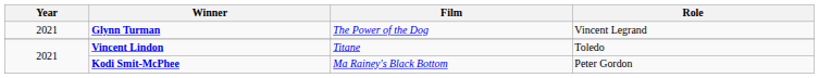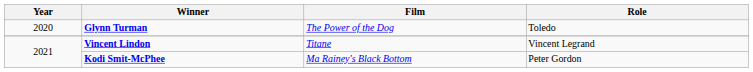Glynn Turman | Year: 2021 -> 2020
Glynn Turman | Role: Vincent Legrand -> Toledo
Vincent Lindon | Role: Toledo -> Vincent Legrand
